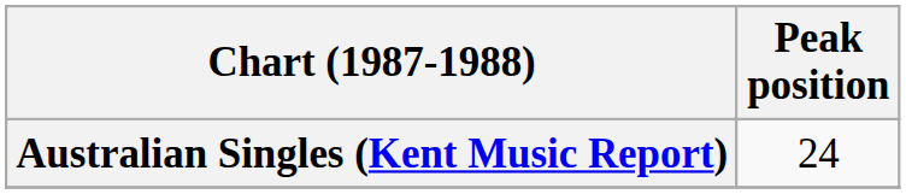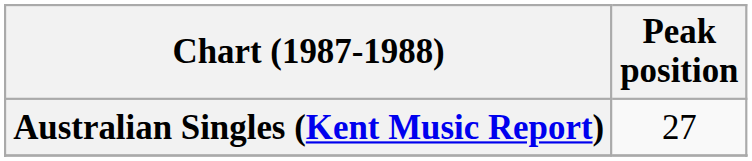Australian Singles (Kent Music Report) | Peak position: 24 -> 27
